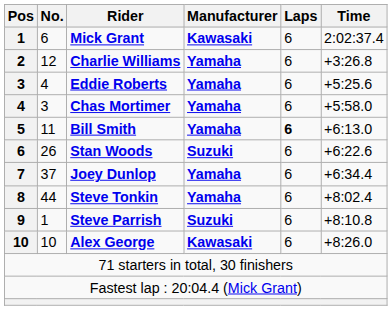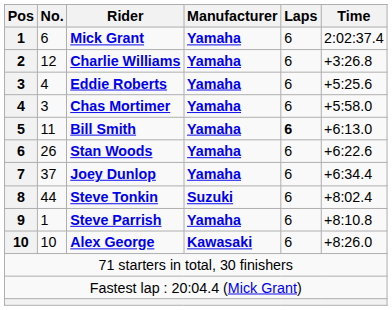Mick Grant | Manufacturer: Kawasaki -> Yamaha
Stan Woods | Manufacturer: Suzuki -> Yamaha
Steve Tonkin | Manufacturer: Yamaha -> Suzuki
Steve Parrish | Manufacturer: Suzuki -> Yamaha
